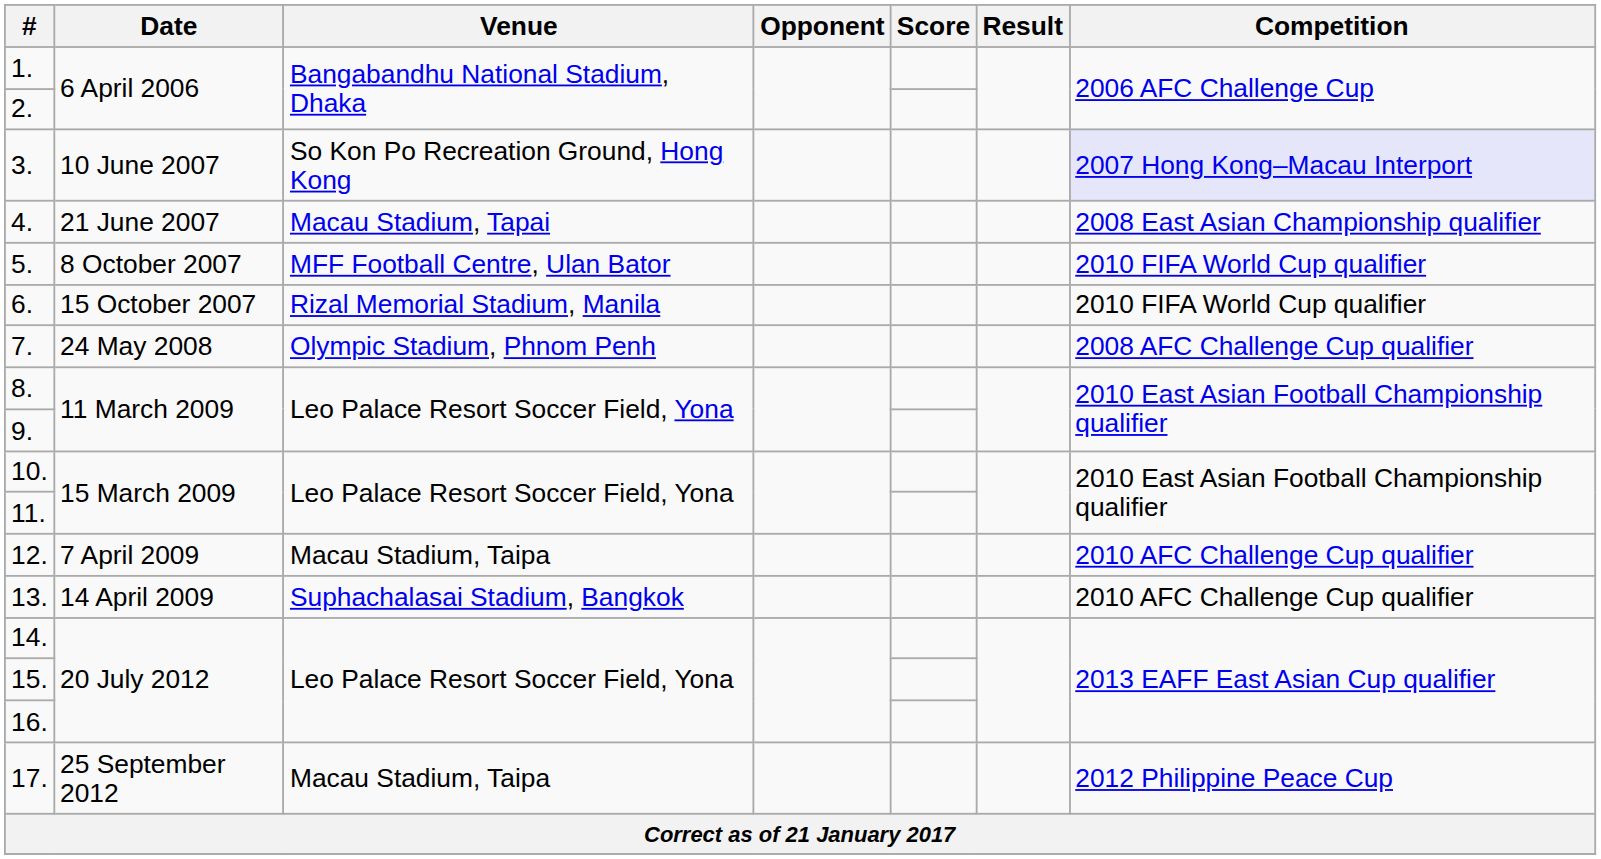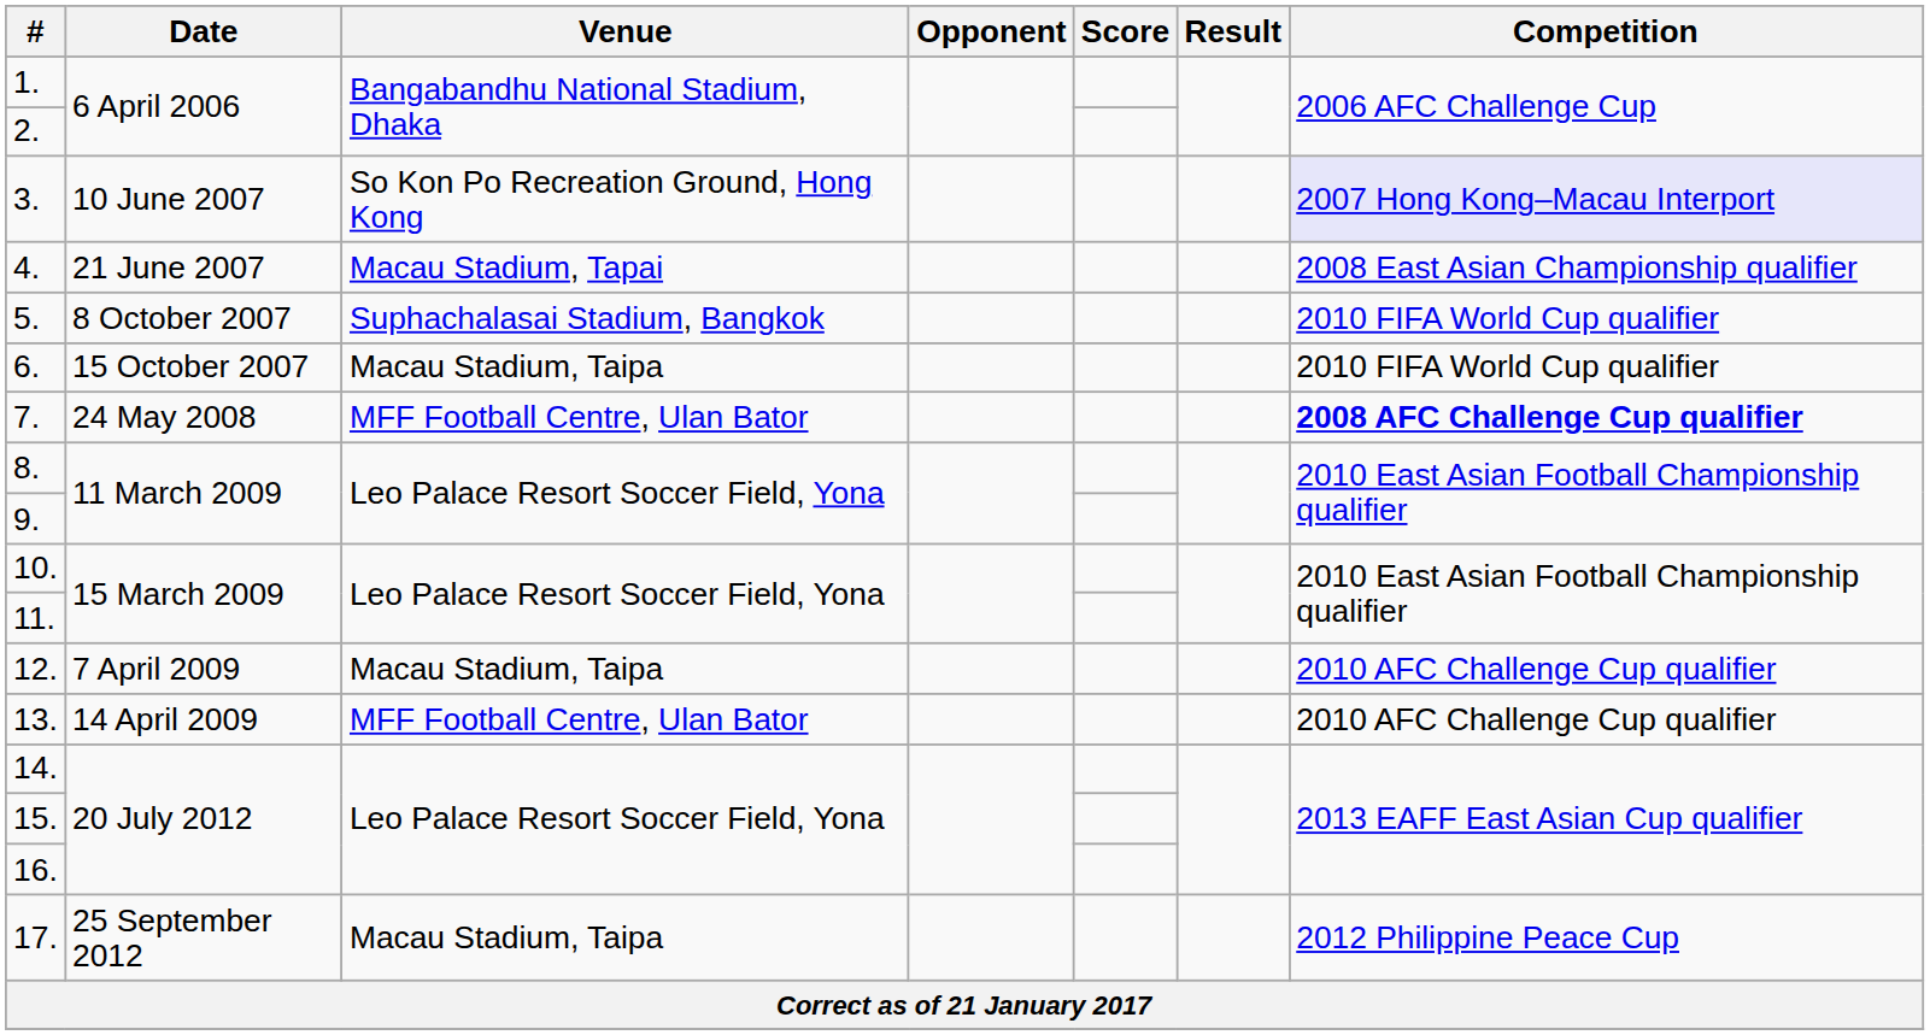5. | Venue: MFF Football Centre, Ulan Bator -> Suphachalasai Stadium, Bangkok
6. | Venue: Rizal Memorial Stadium, Manila -> Macau Stadium, Taipa
7. | Venue: Olympic Stadium, Phnom Penh -> MFF Football Centre, Ulan Bator
7. | Competition: normal -> bold
13. | Venue: Suphachalasai Stadium, Bangkok -> MFF Football Centre, Ulan Bator
